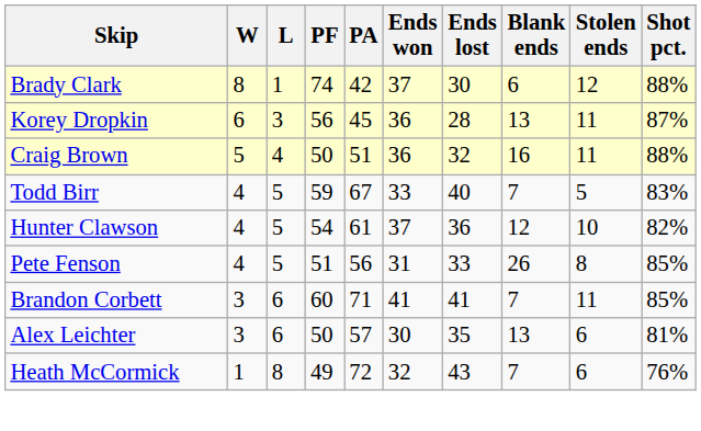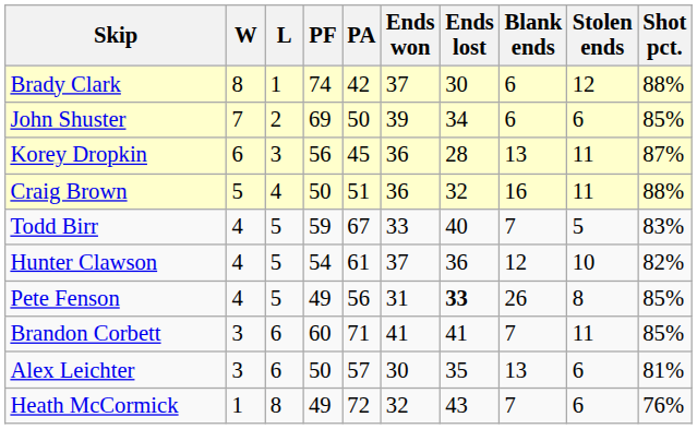+ row: John Shuster | 7 | 2 | 69 | 50 | 39 | 34 | 6 | 6 | 85%
Pete Fenson | PF: 51 -> 49
Pete Fenson | Ends lost: normal -> bold
